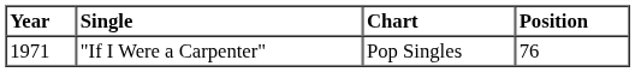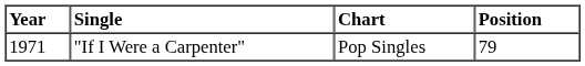"If I Were a Carpenter" | Position: 76 -> 79
